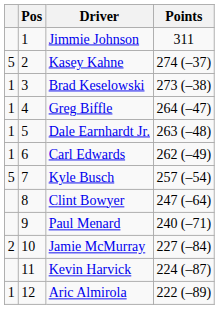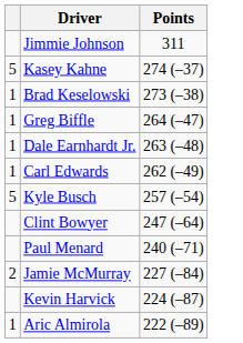- column: Pos | 1 | 2 | 3 | 4 | 5 | 6 | 7 | 8 | 9 | 10 | 11 | 12
